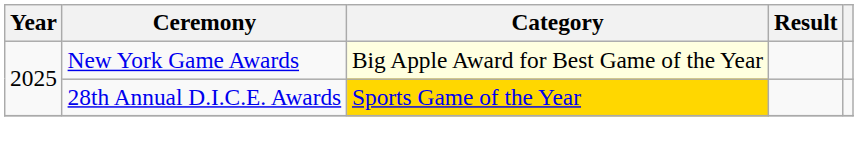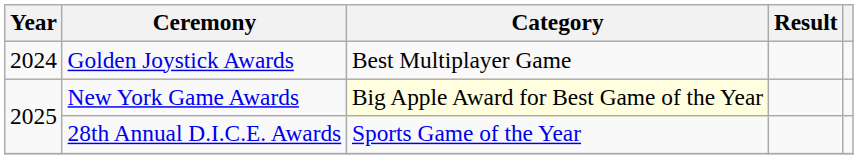+ row: 2024 | Golden Joystick Awards | Best Multiplayer Game
28th Annual D.I.C.E. Awards | Category: gold background -> no background
